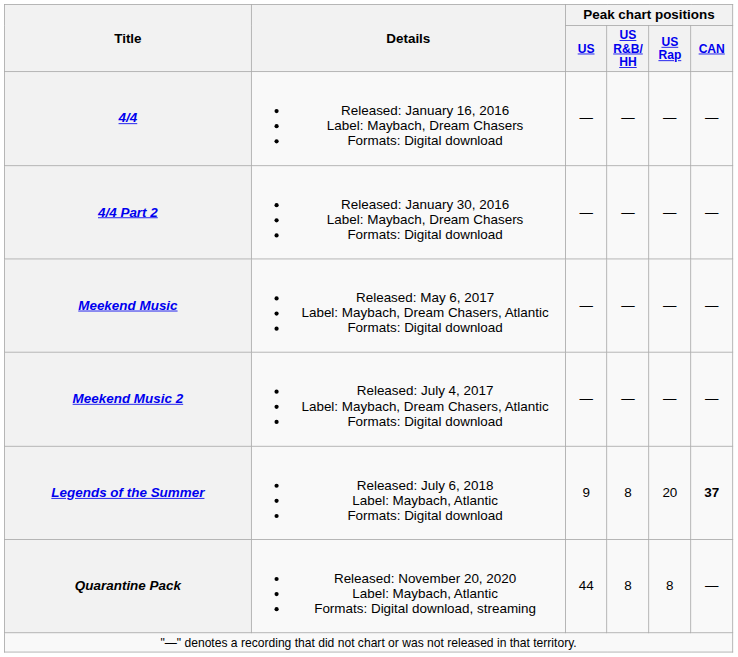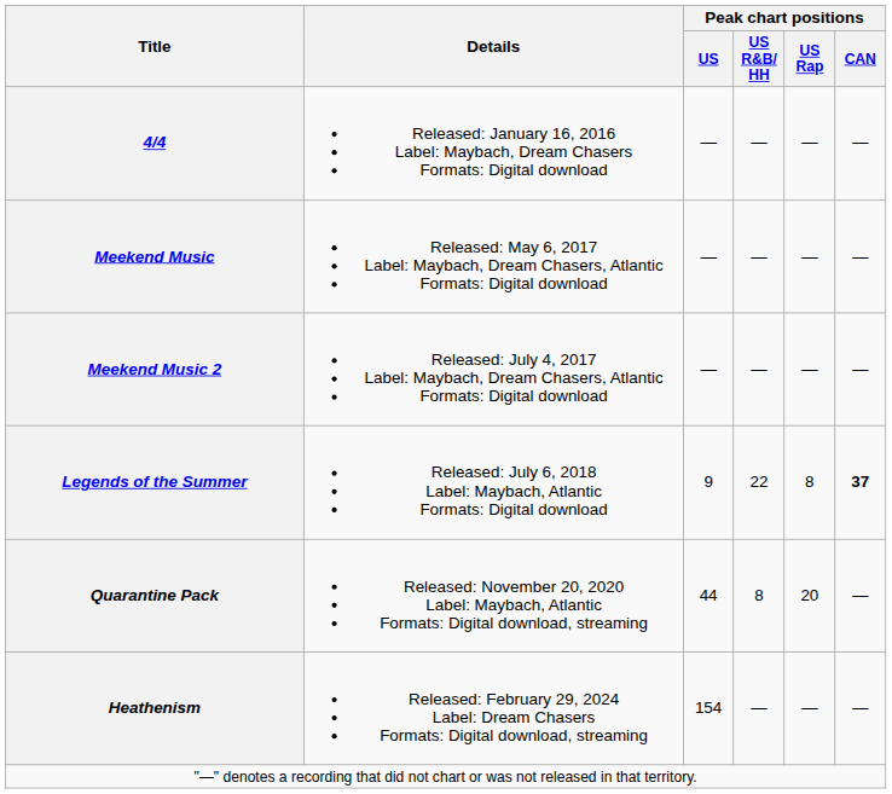- row: 4/4 Part 2 | Released: January 30, 2016 Label: Maybach, Dream Chasers Formats: Digital download | — | — | — | —
Legends of the Summer | Peak chart positions / US R&B/ HH: 8 -> 22
Legends of the Summer | Peak chart positions / US Rap: 20 -> 8
Quarantine Pack | Peak chart positions / US Rap: 8 -> 20
+ row: Heathenism | Released: February 29, 2024 Label: Dream Chasers Formats: Digital download, streaming | 154 | — | — | —
